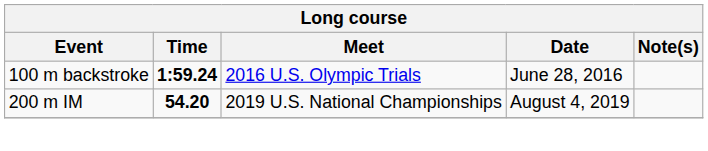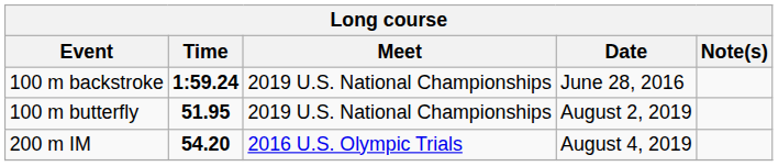100 m backstroke | Meet: 2016 U.S. Olympic Trials -> 2019 U.S. National Championships
+ row: 100 m butterfly | 51.95 | 2019 U.S. National Championships | August 2, 2019
200 m IM | Meet: 2019 U.S. National Championships -> 2016 U.S. Olympic Trials
